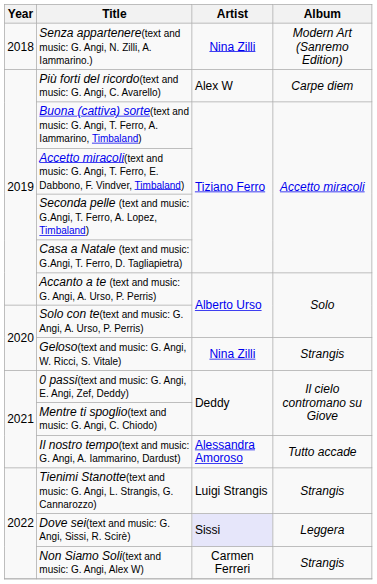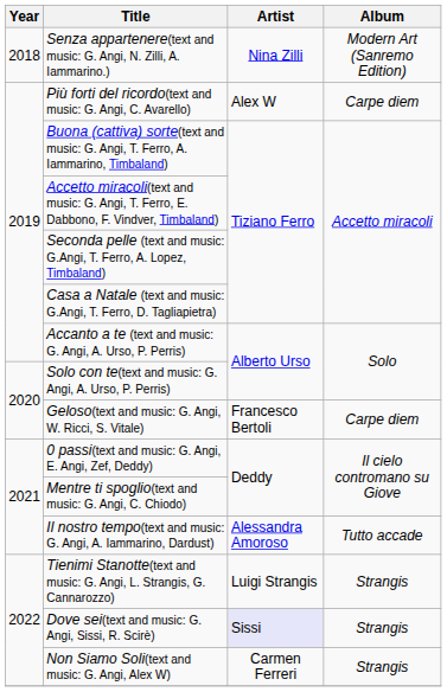Geloso(text and music: G. Angi, W. Ricci, S. Vitale) | Artist: Nina Zilli -> Francesco Bertoli
Geloso(text and music: G. Angi, W. Ricci, S. Vitale) | Album: Strangis -> Carpe diem
Dove sei(text and music: G. Angi, Sissi, R. Scirè) | Album: Leggera -> Strangis
